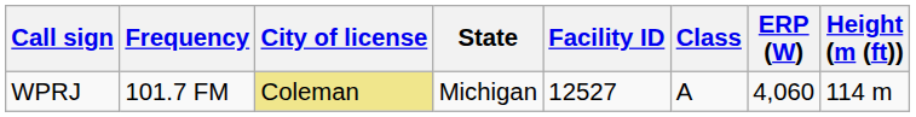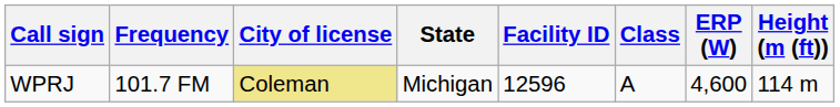WPRJ | Facility ID: 12527 -> 12596
WPRJ | ERP (W): 4,060 -> 4,600
